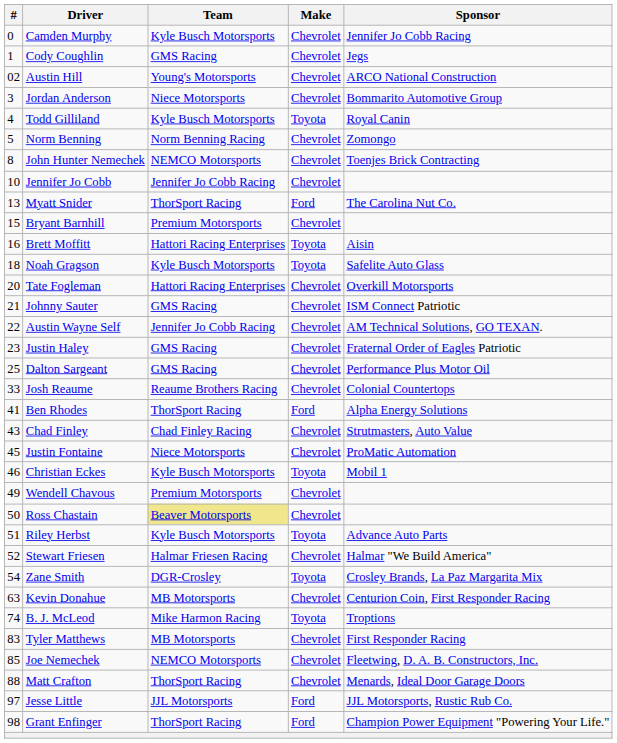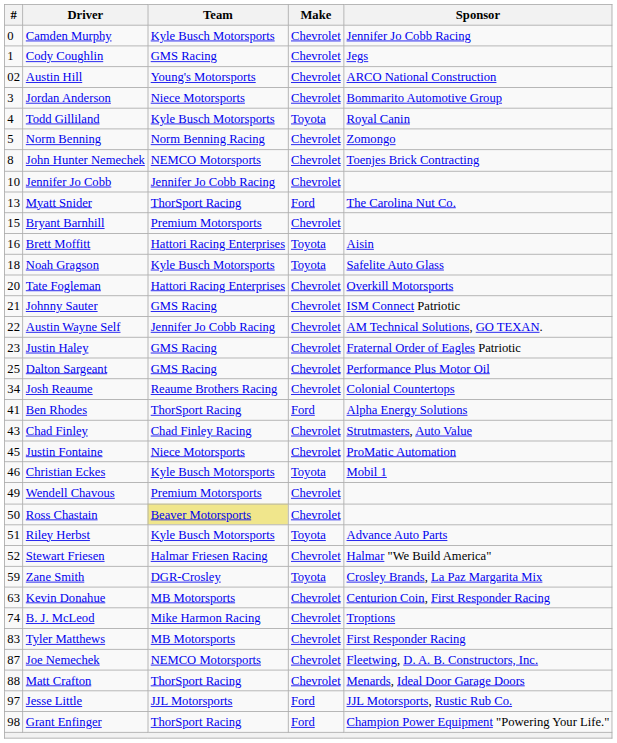Josh Reaume | #: 33 -> 34
Zane Smith | #: 54 -> 59
B. J. McLeod | Make: Toyota -> Chevrolet
Joe Nemechek | #: 85 -> 87
